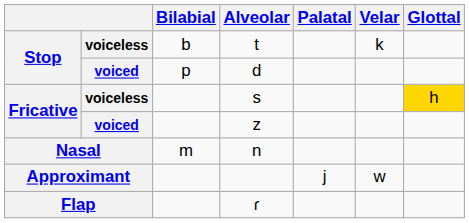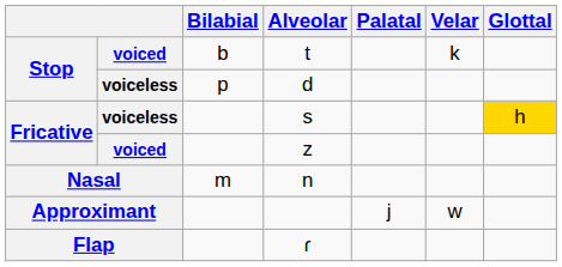t | column 2: voiceless -> voiced
d | column 2: voiced -> voiceless
